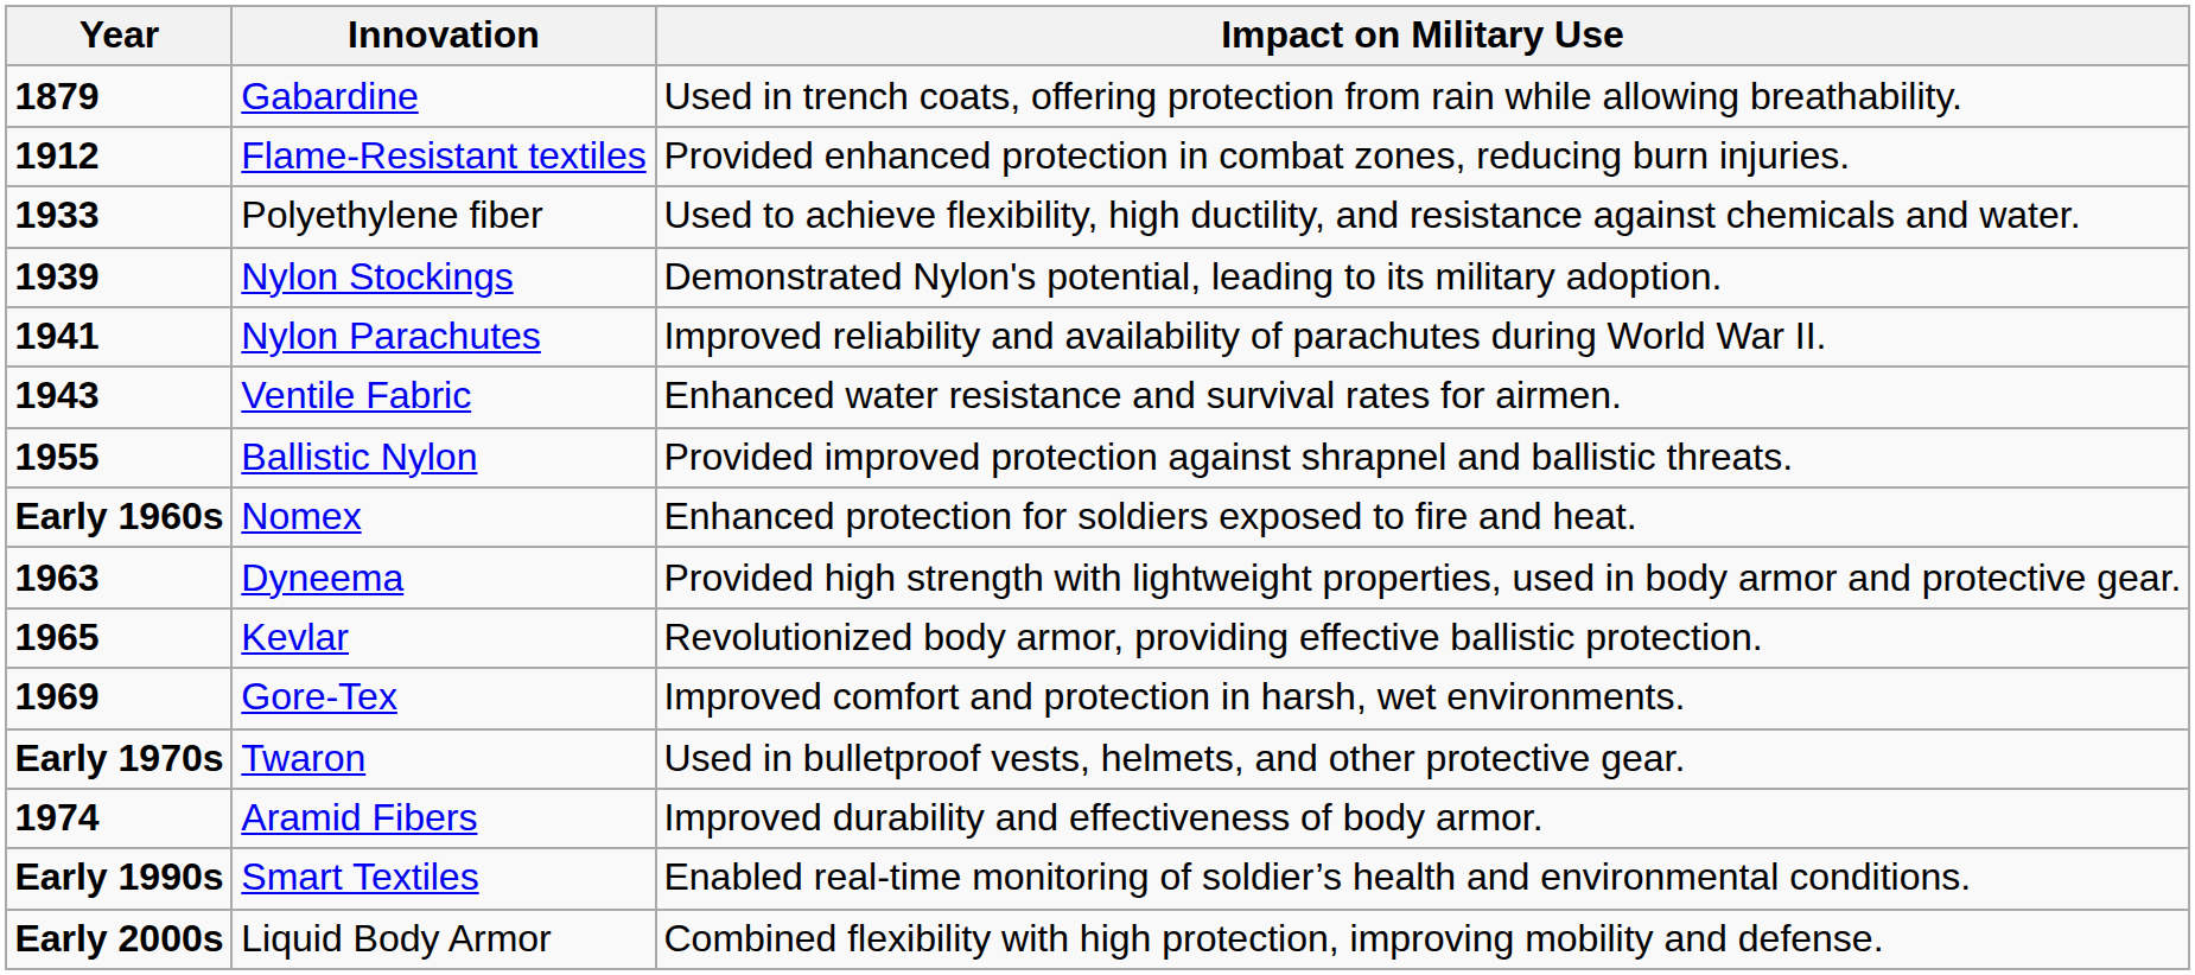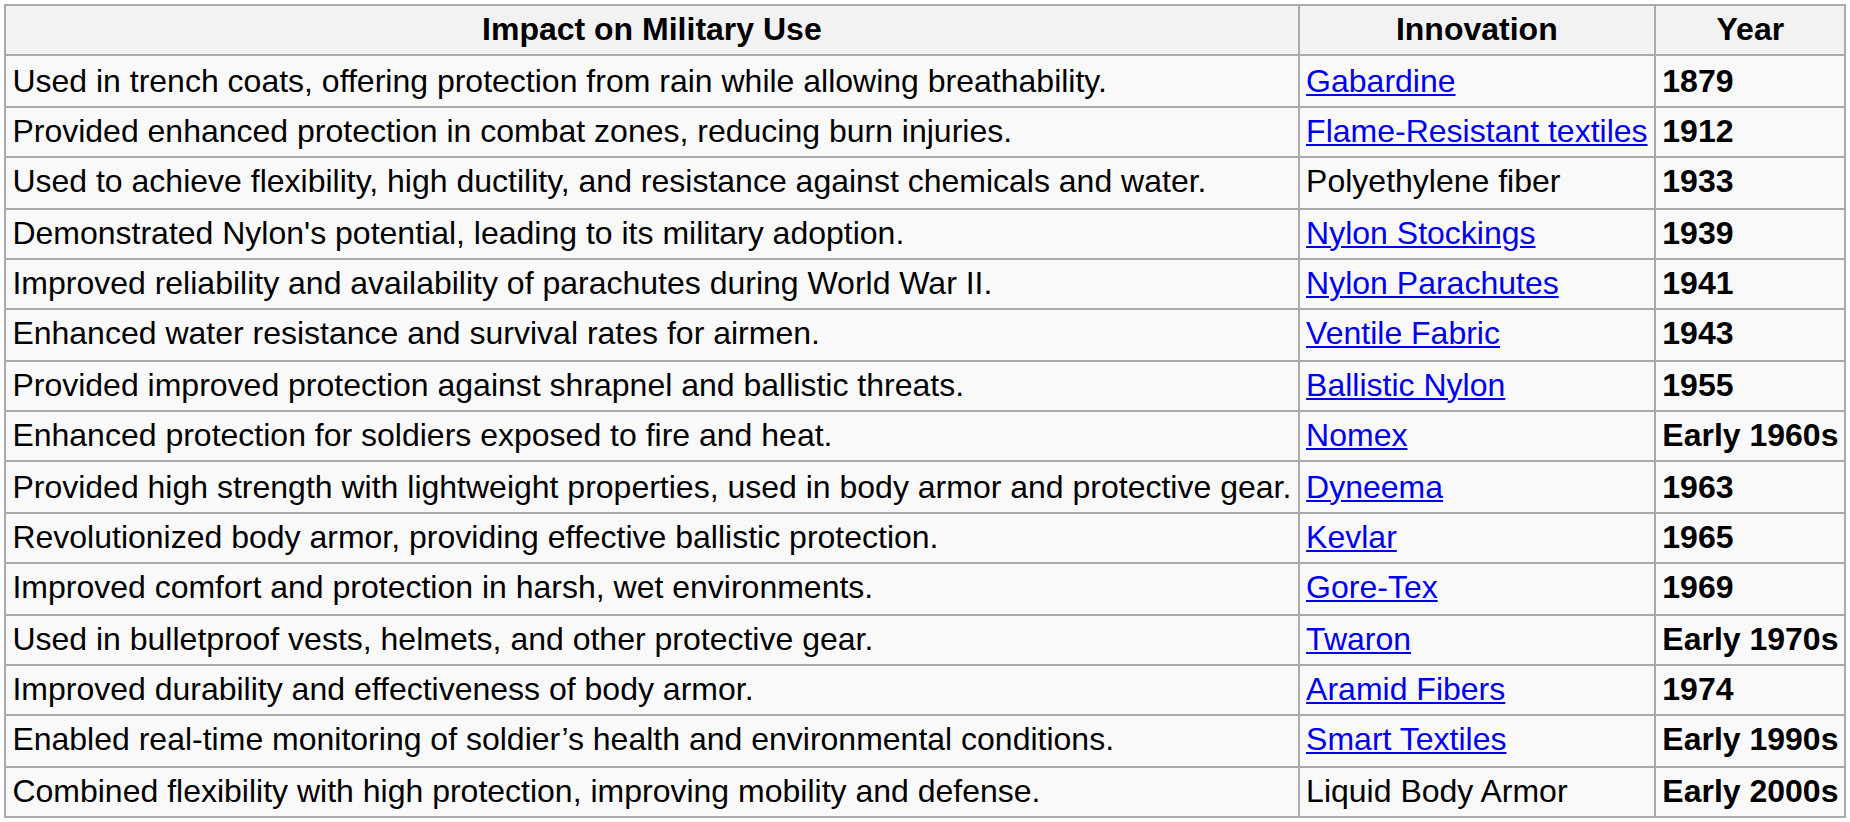columns swapped: Year <-> Impact on Military Use
